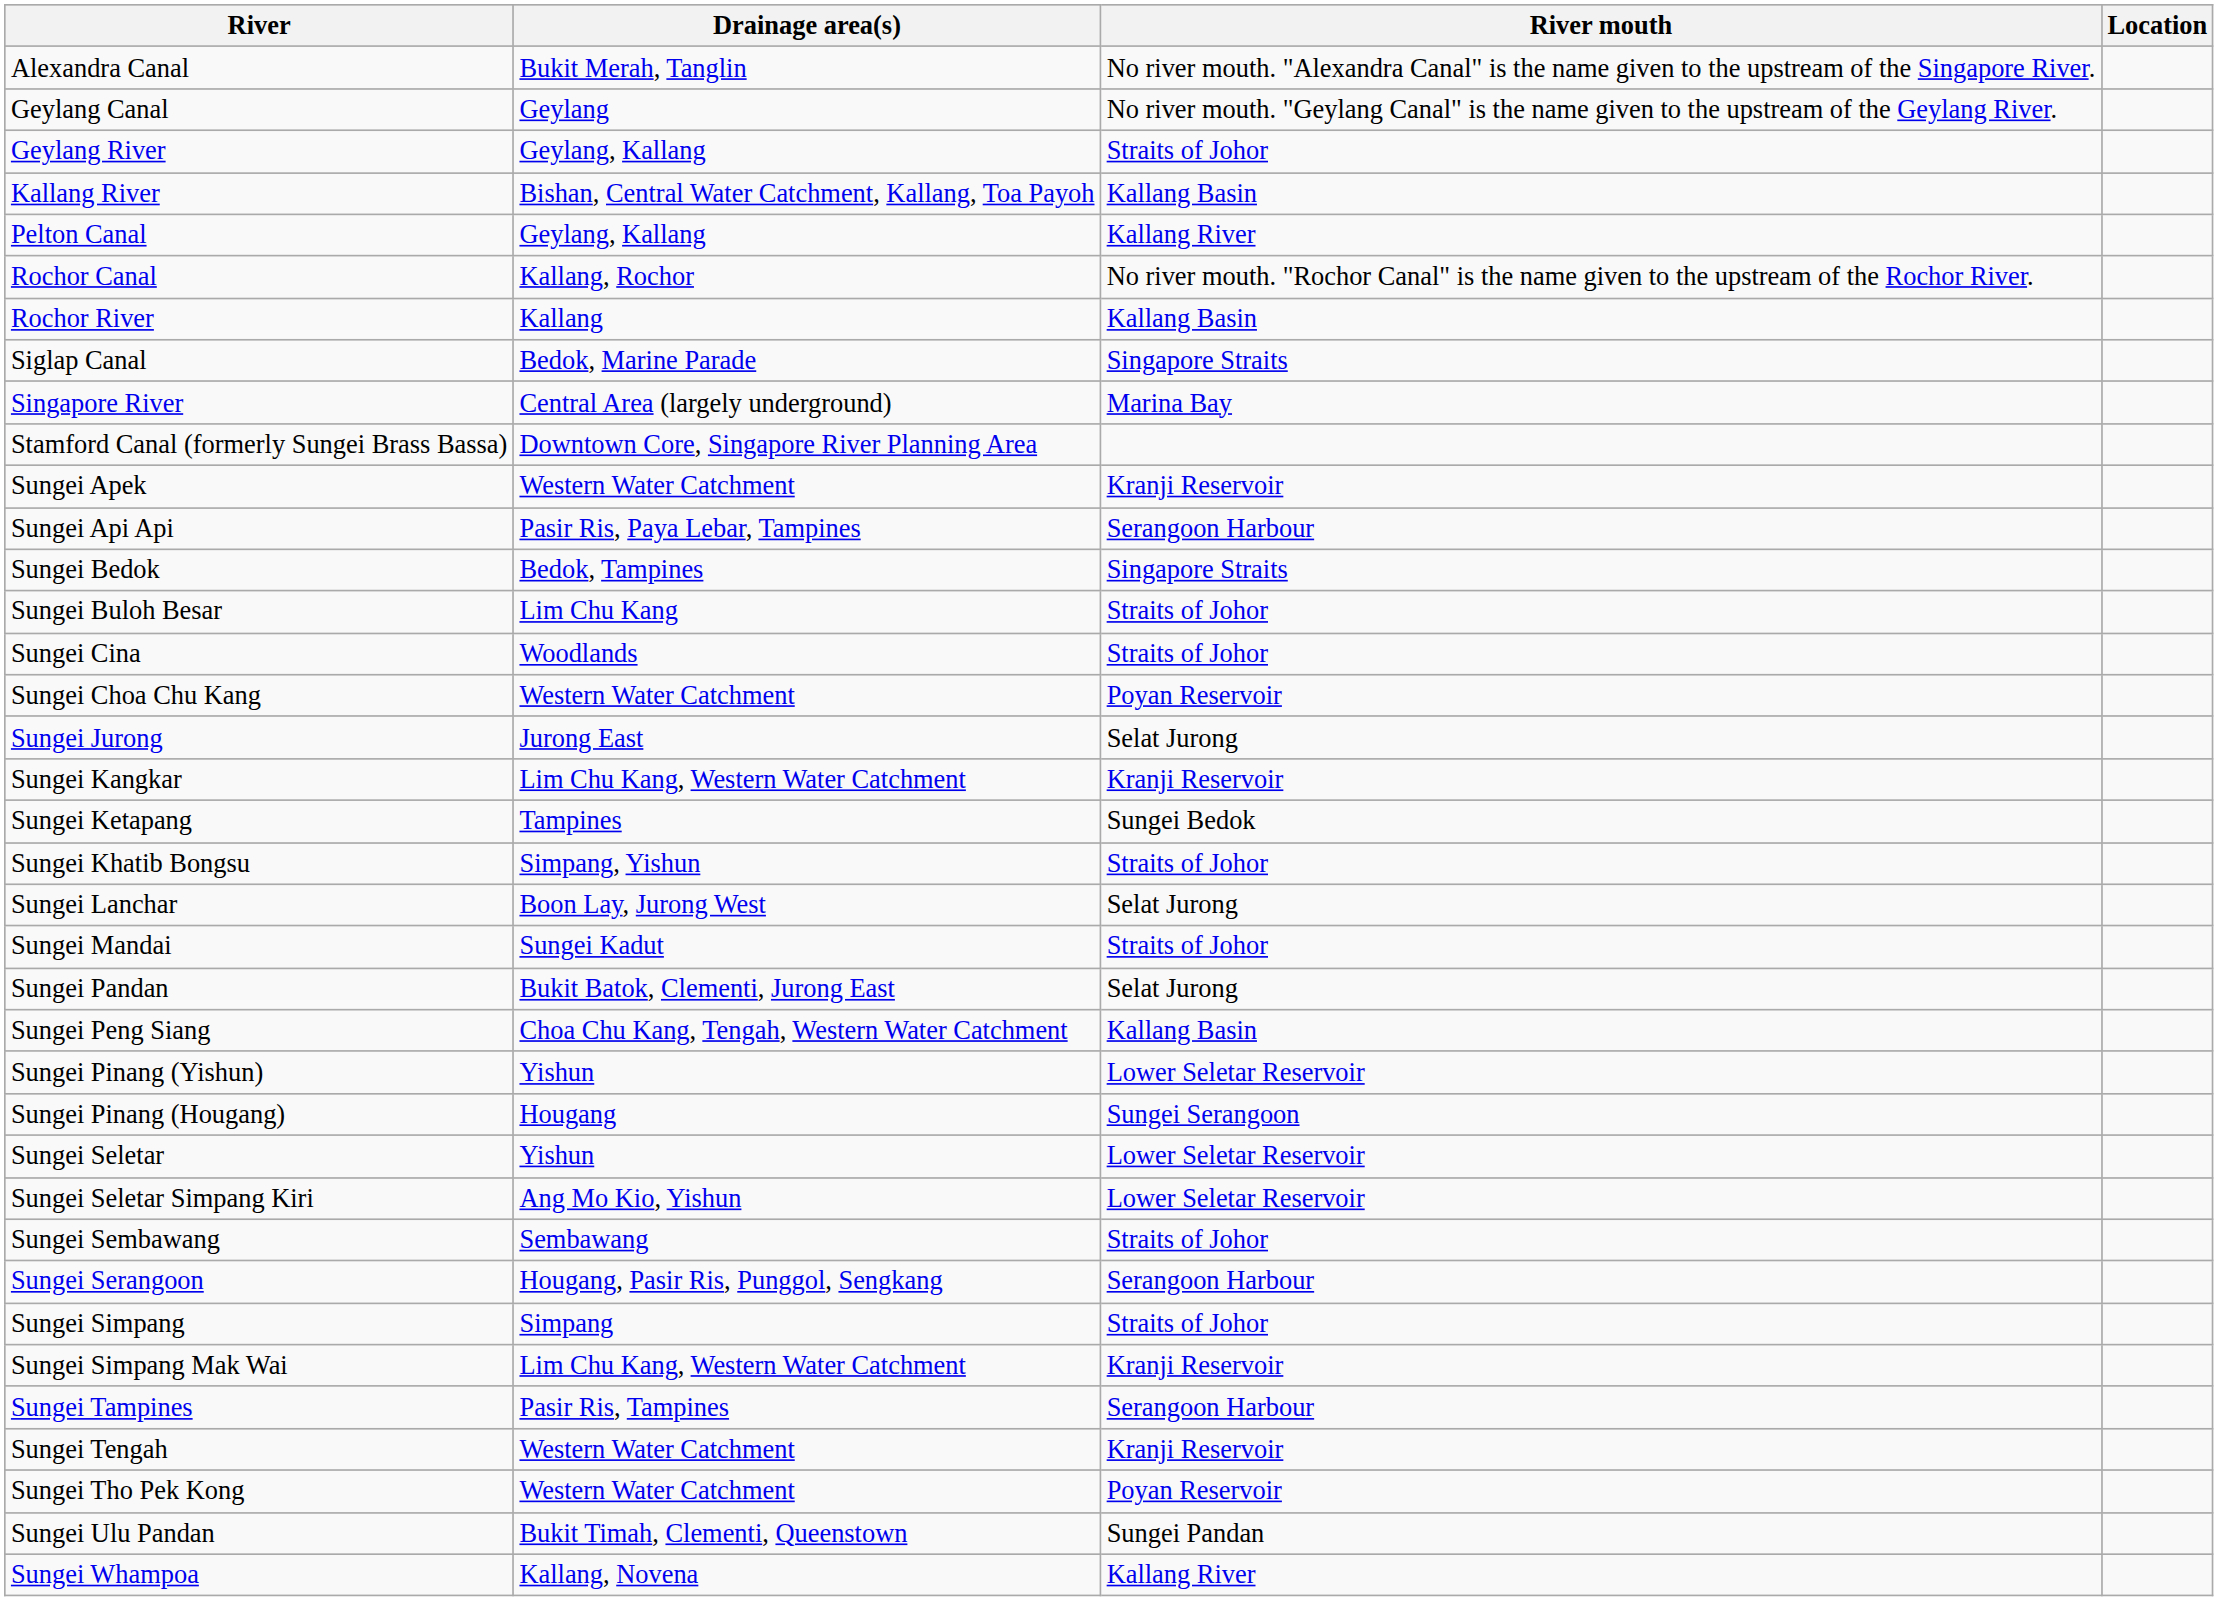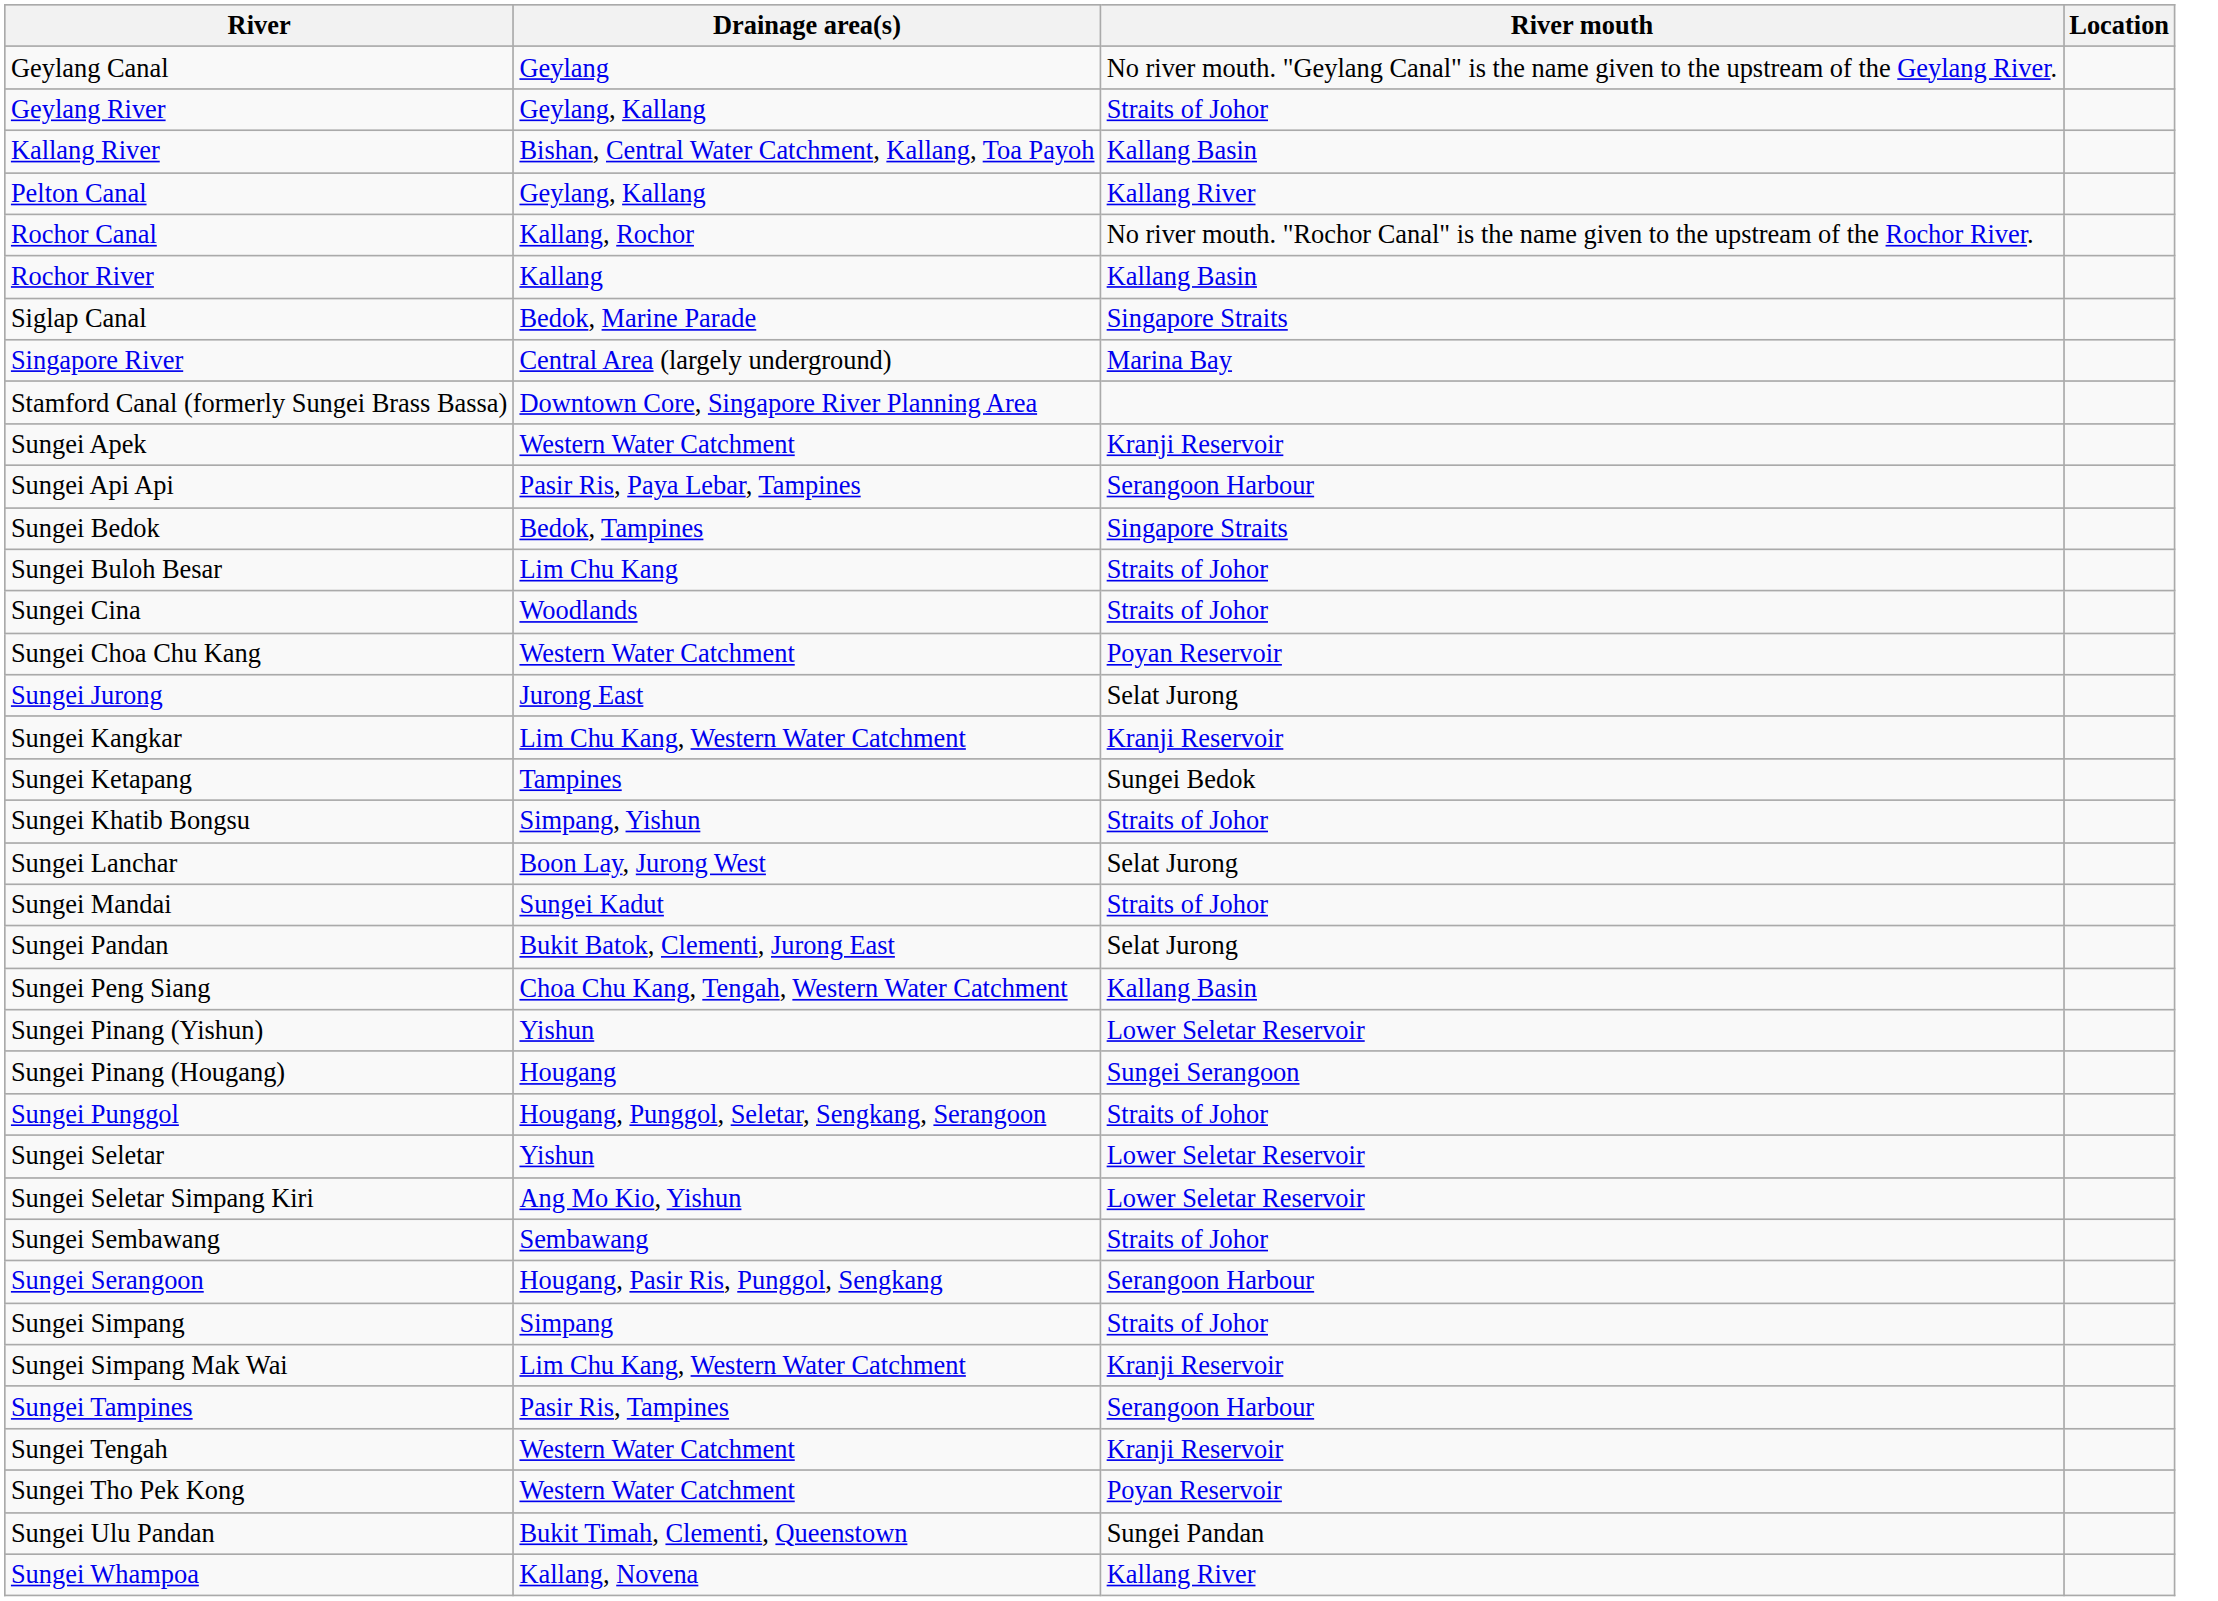- row: Alexandra Canal | Bukit Merah, Tanglin | No river mouth. "Alexandra Canal" is the name given to the upstream of the Singapore River.
+ row: Sungei Punggol | Hougang, Punggol, Seletar, Sengkang, Serangoon | Straits of Johor
